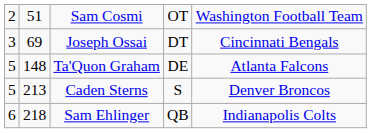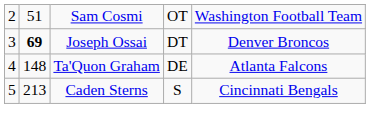Joseph Ossai | column 2: normal -> bold
Joseph Ossai | column 5: Cincinnati Bengals -> Denver Broncos
Ta'Quon Graham | column 1: 5 -> 4
Caden Sterns | column 5: Denver Broncos -> Cincinnati Bengals
- row: 6 | 218 | Sam Ehlinger | QB | Indianapolis Colts
